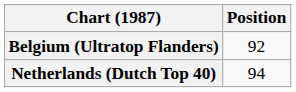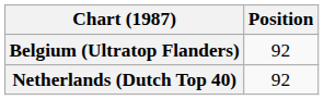Netherlands (Dutch Top 40) | Position: 94 -> 92
